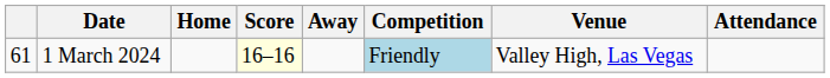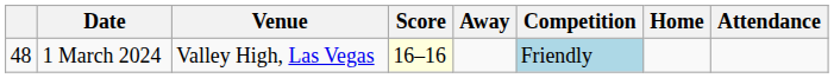columns swapped: Home <-> Venue
1 March 2024 | column 1: 61 -> 48
